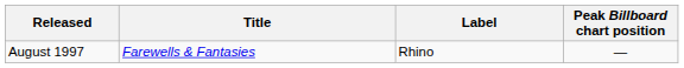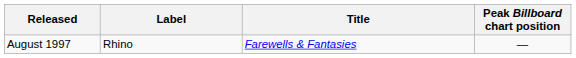columns swapped: Title <-> Label
